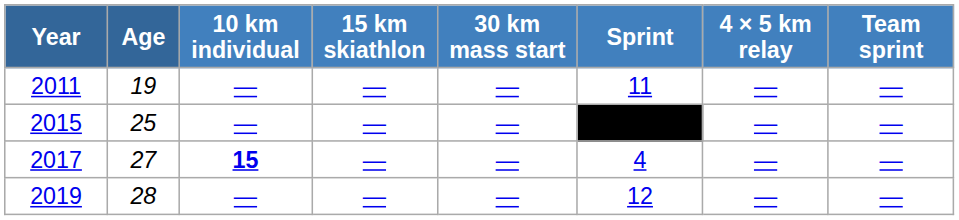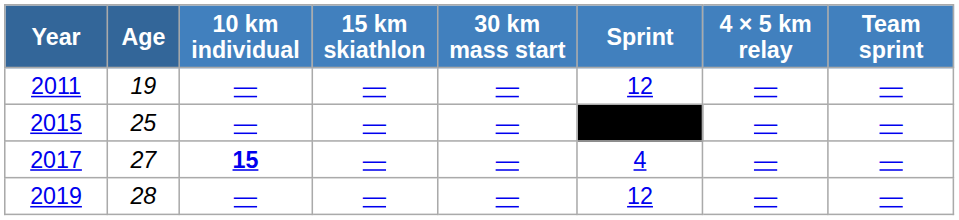2011 | Sprint: 11 -> 12
